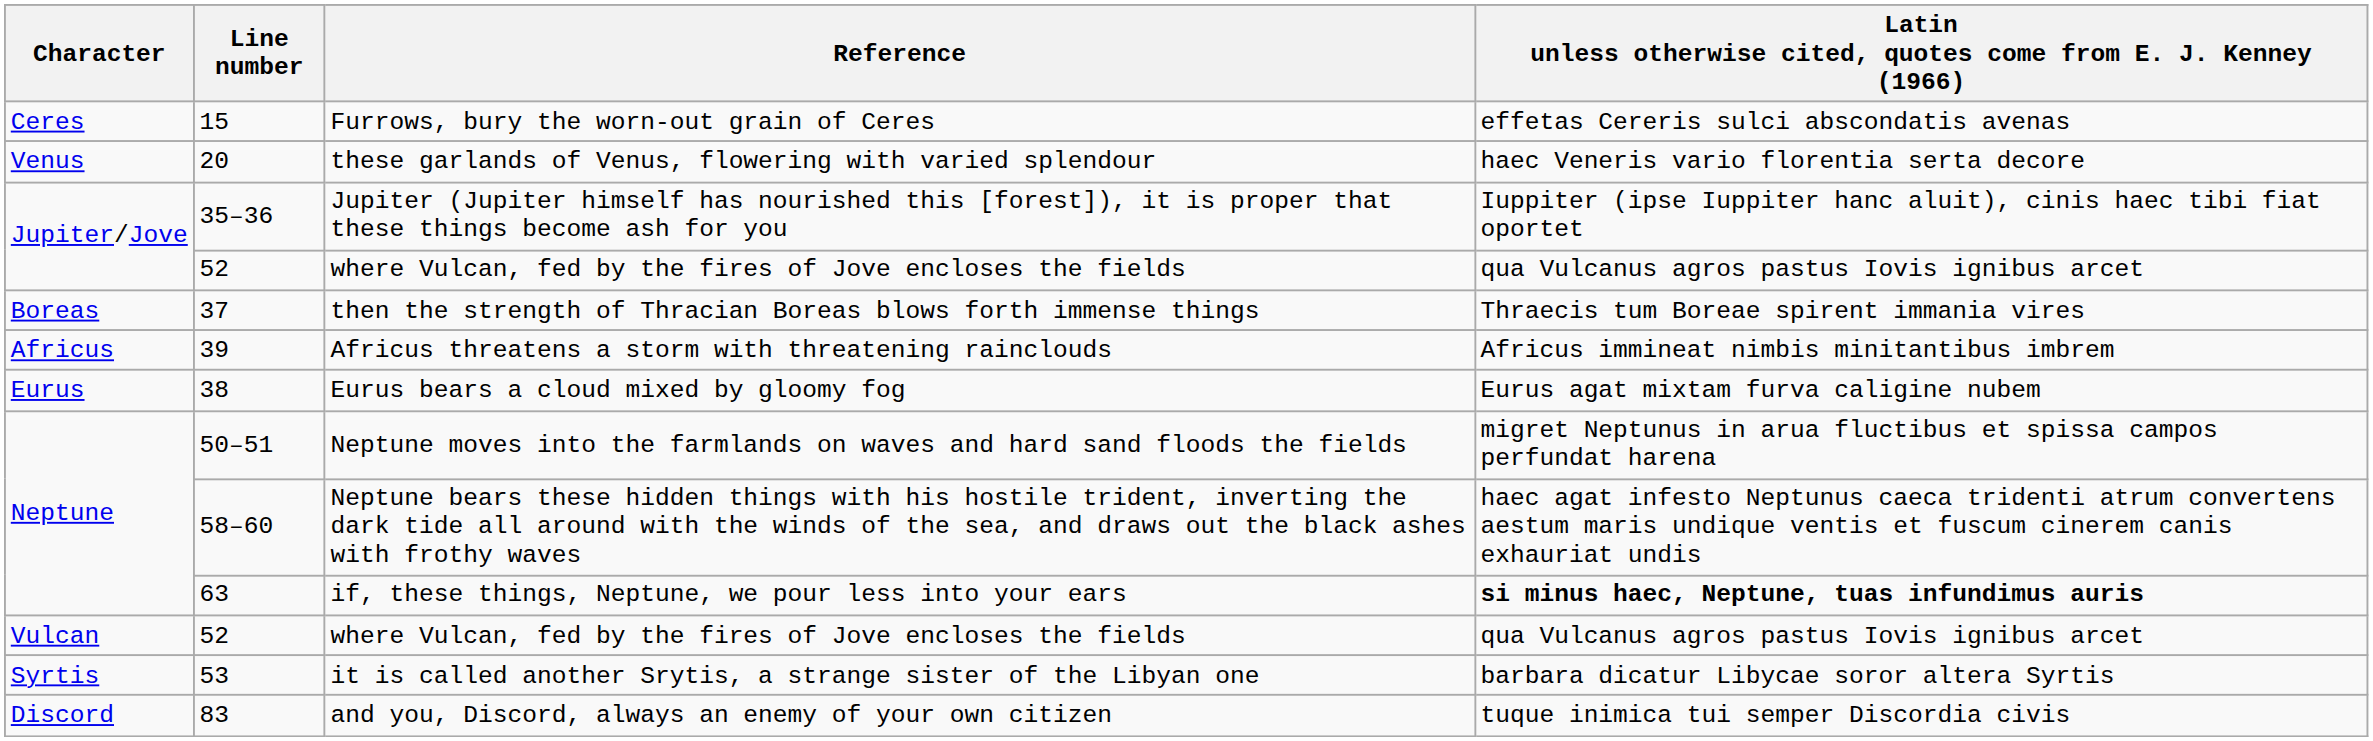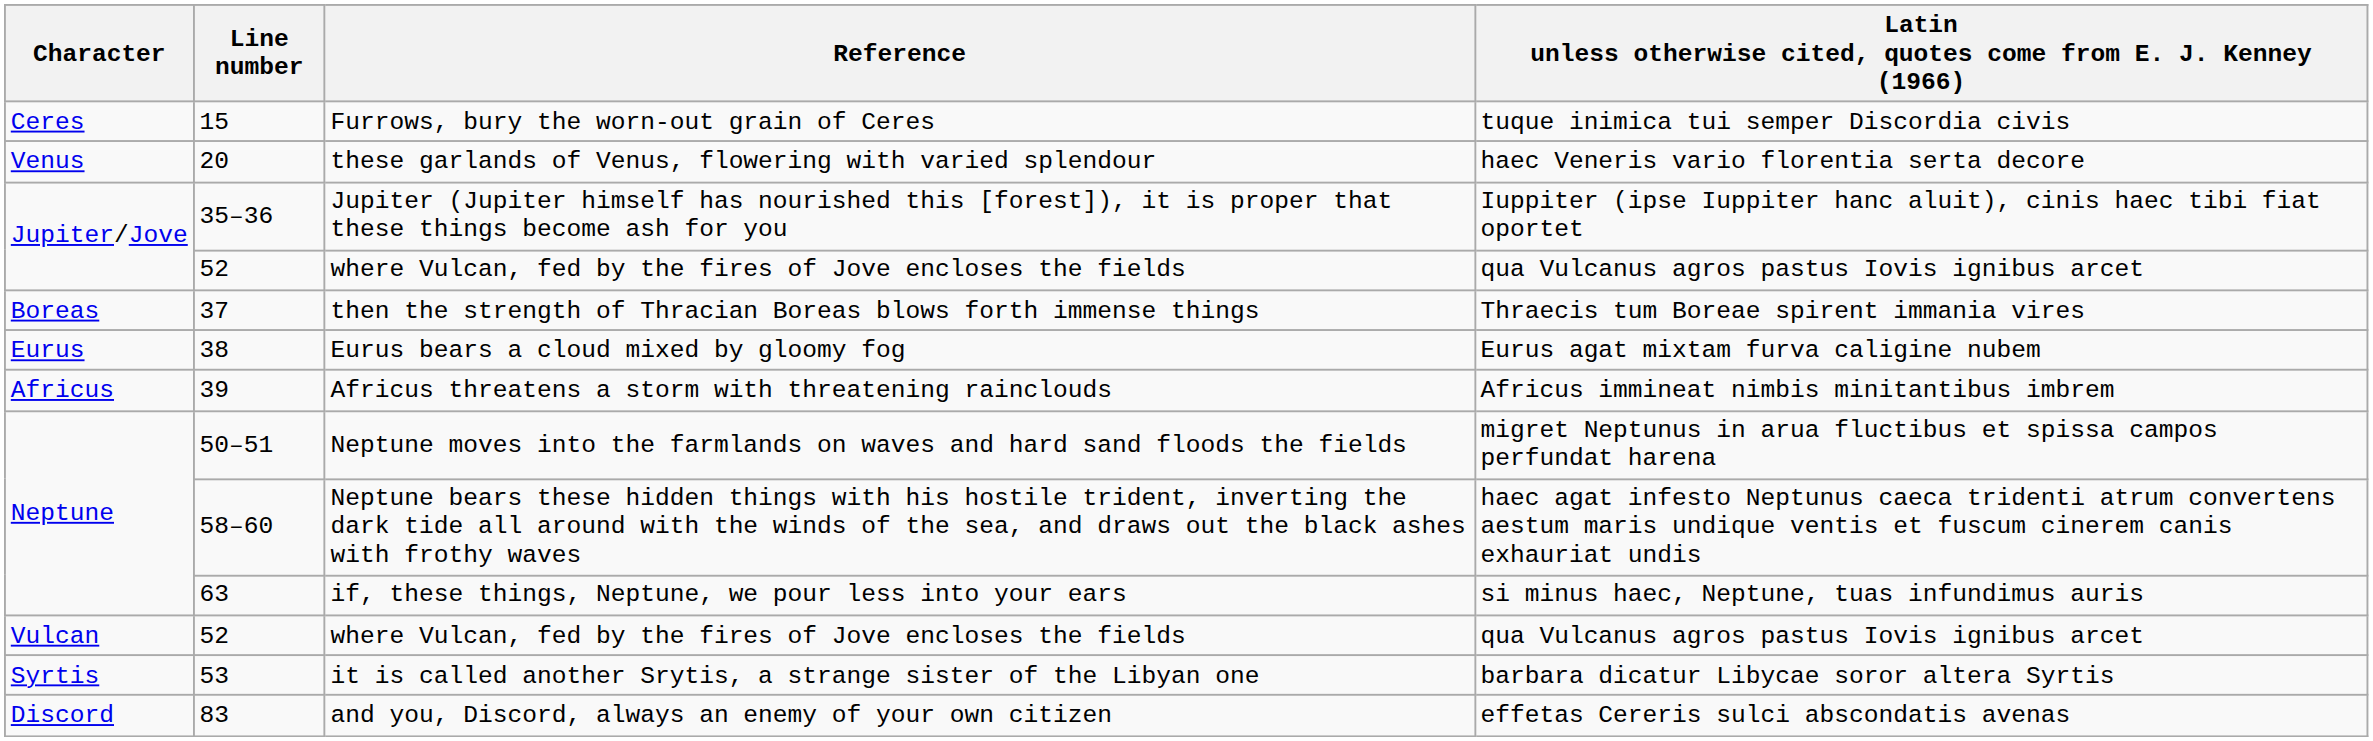Furrows, bury the worn-out grain of Ceres | column 4: effetas Cereris sulci abscondatis avenas -> tuque inimica tui semper Discordia civis
rows swapped: Eurus bears a cloud mixed by gloomy fog <-> Africus threatens a storm with threatening rainclouds
if, these things, Neptune, we pour less into your ears | column 4: bold -> normal
and you, Discord, always an enemy of your own citizen | column 4: tuque inimica tui semper Discordia civis -> effetas Cereris sulci abscondatis avenas
